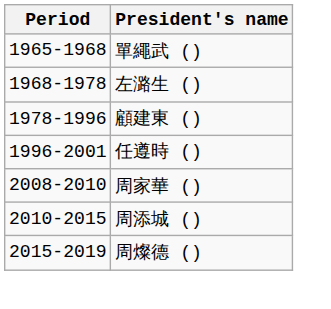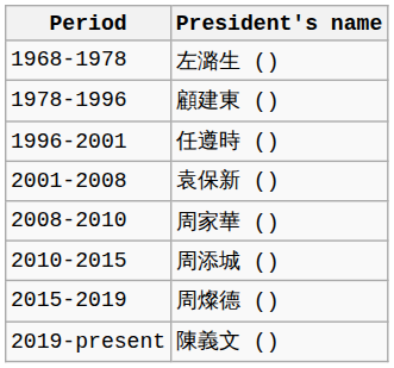- row: 1965-1968 | 單繩武 ()
+ row: 2001-2008 | 袁保新 ()
+ row: 2019-present | 陳義文 ()
